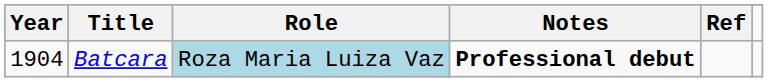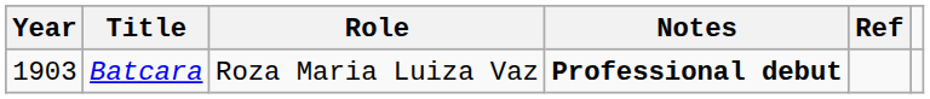Batcara | Year: 1904 -> 1903
Batcara | Role: lightblue background -> no background
